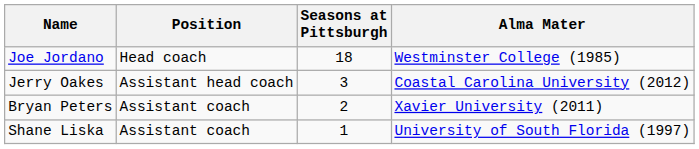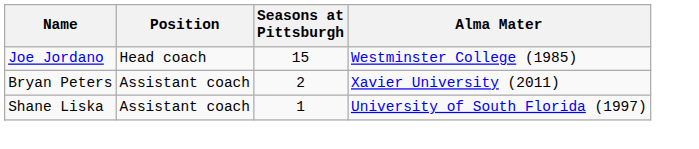Joe Jordano | Seasons at Pittsburgh: 18 -> 15
- row: Jerry Oakes | Assistant head coach | 3 | Coastal Carolina University (2012)
